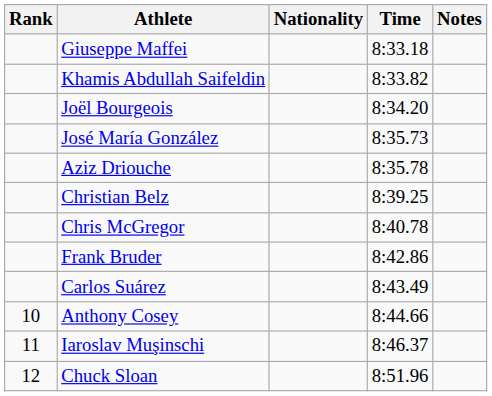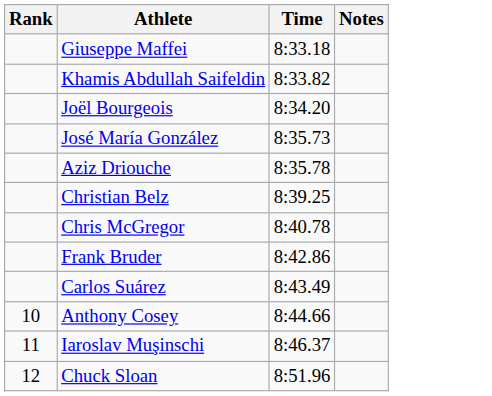- column: Nationality
